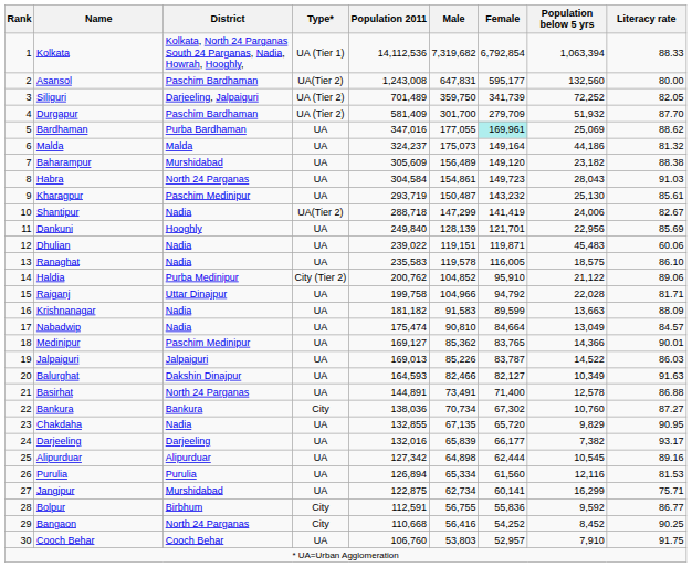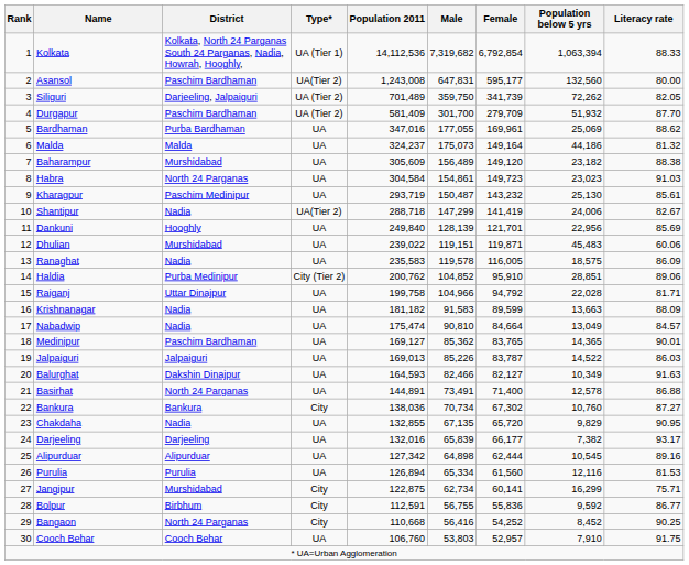Siliguri | Population below 5 yrs: 72,252 -> 72,262
Bardhaman | Female: paleturquoise background -> no background
Habra | Population below 5 yrs: 28,043 -> 23,023
Dhulian | District: Nadia -> Murshidabad
Ranaghat | Literacy rate: 86.10 -> 86.09
Haldia | Population below 5 yrs: 21,122 -> 28,851
Medinipur | District: Paschim Medinipur -> Paschim Bardhaman
Medinipur | Population below 5 yrs: 14,366 -> 14,365
Jangipur | Type*: UA -> City
